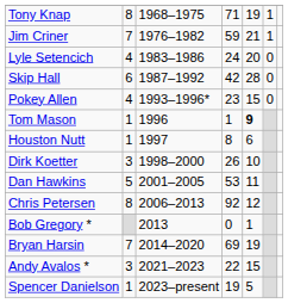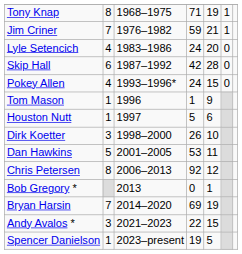Pokey Allen | column 4: 23 -> 24
Tom Mason | column 5: bold -> normal
Houston Nutt | column 4: 8 -> 5
